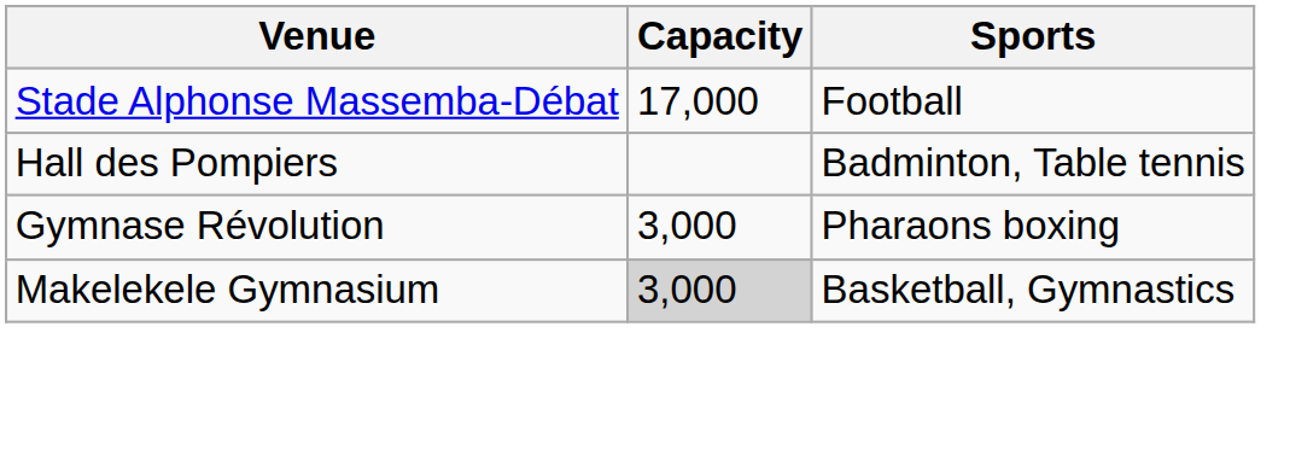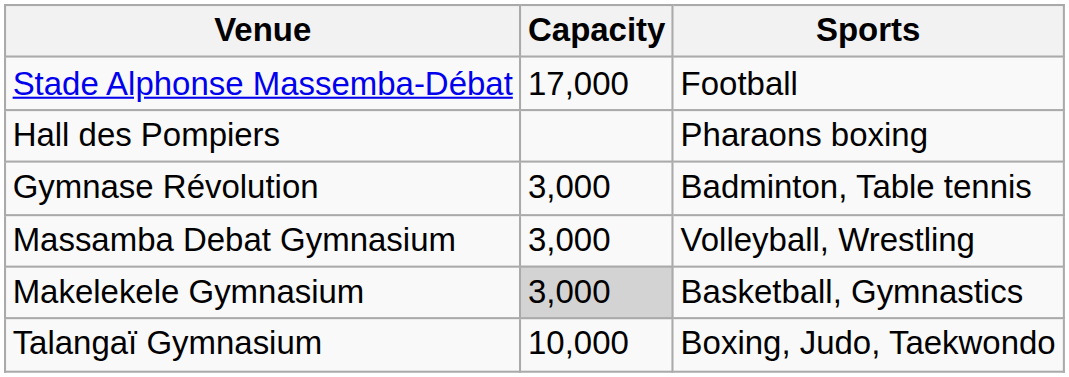Hall des Pompiers | Sports: Badminton, Table tennis -> Pharaons boxing
Gymnase Révolution | Sports: Pharaons boxing -> Badminton, Table tennis
+ row: Massamba Debat Gymnasium | 3,000 | Volleyball, Wrestling
+ row: Talangaï Gymnasium | 10,000 | Boxing, Judo, Taekwondo
